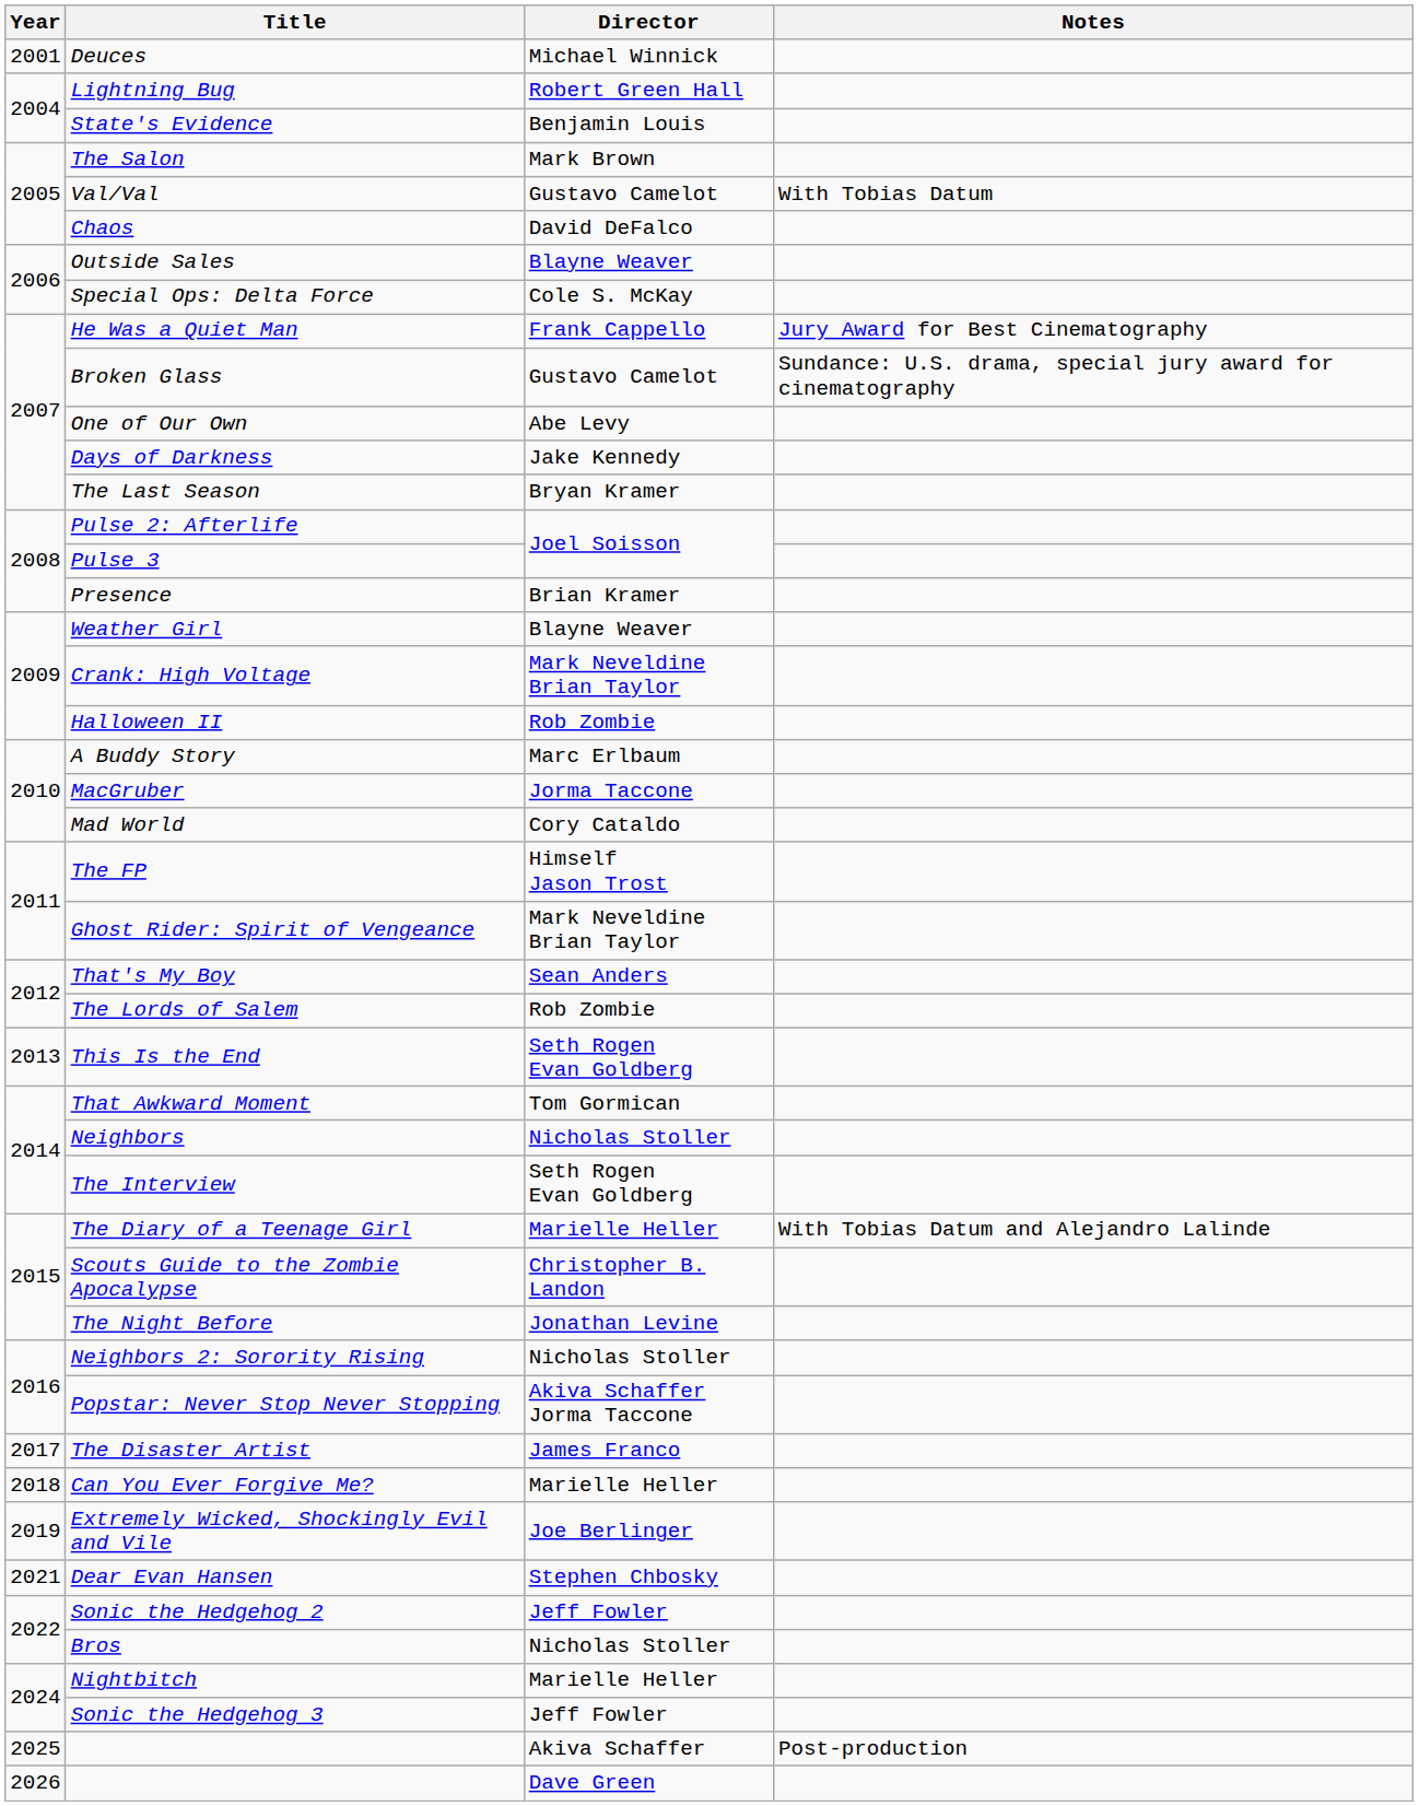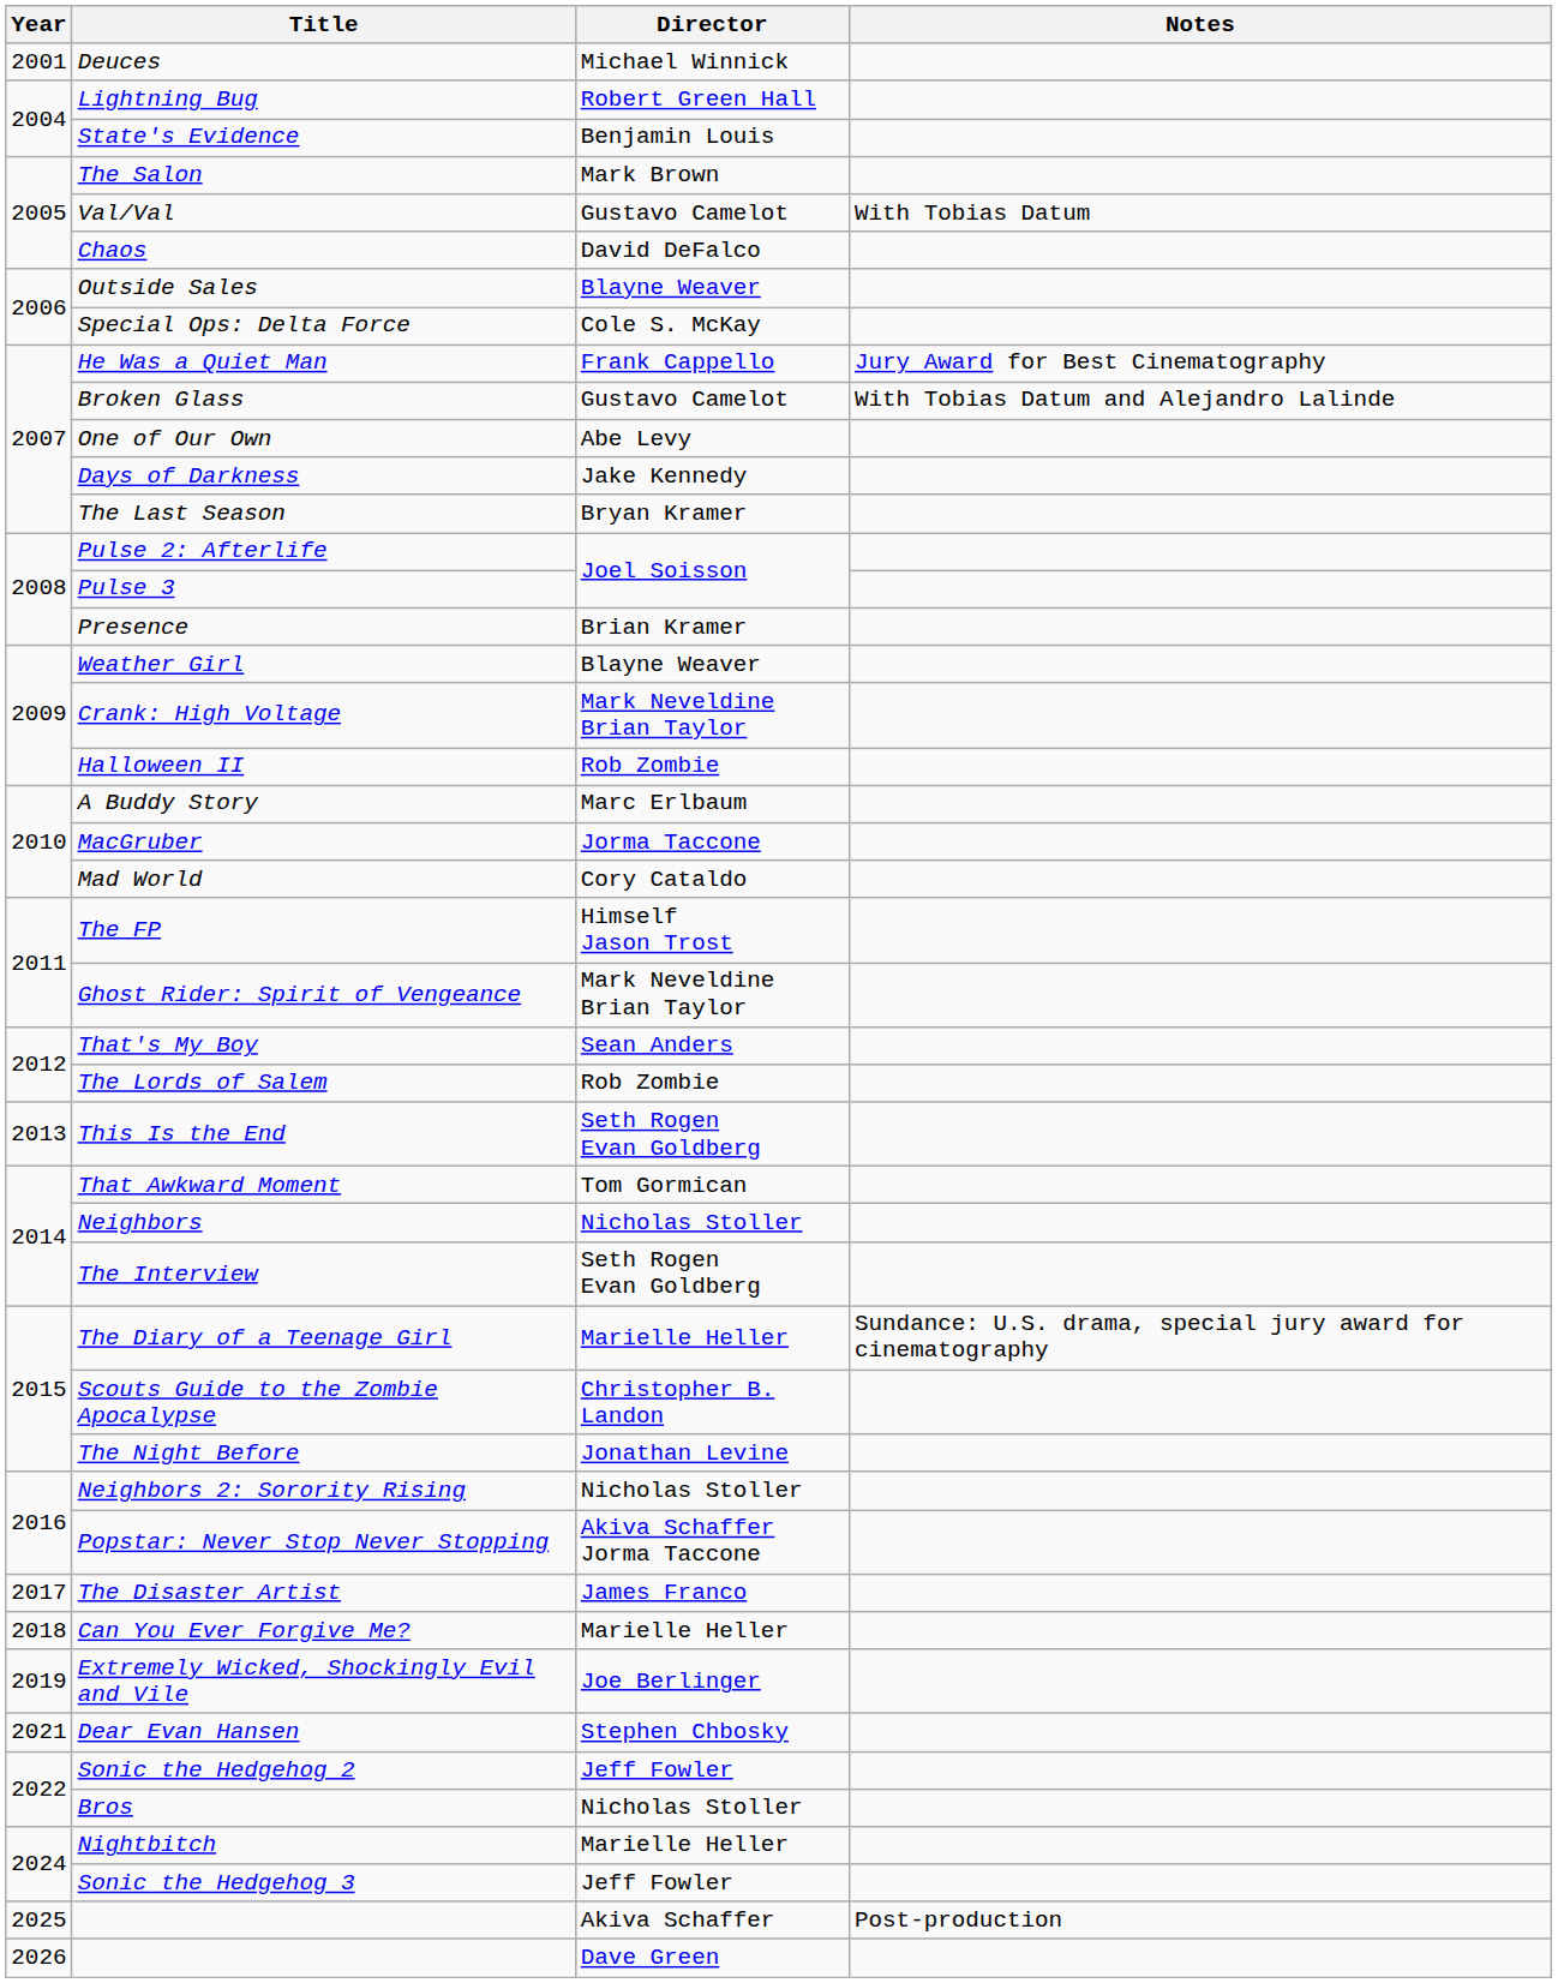Broken Glass | Notes: Sundance: U.S. drama, special jury award for cinematography -> With Tobias Datum and Alejandro Lalinde
The Diary of a Teenage Girl | Notes: With Tobias Datum and Alejandro Lalinde -> Sundance: U.S. drama, special jury award for cinematography
